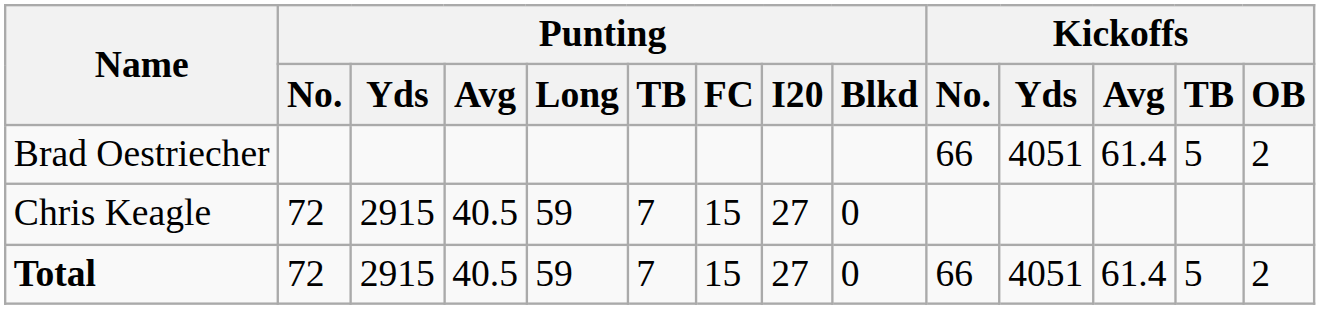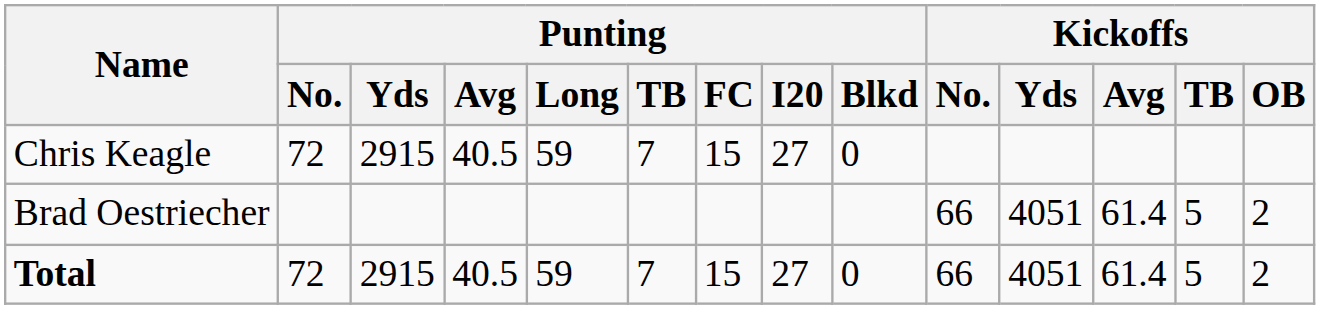rows swapped: Chris Keagle <-> Brad Oestriecher
